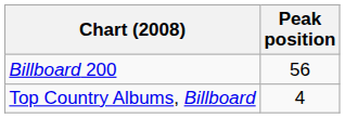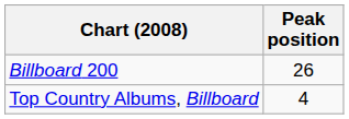Billboard 200 | Peak position: 56 -> 26
